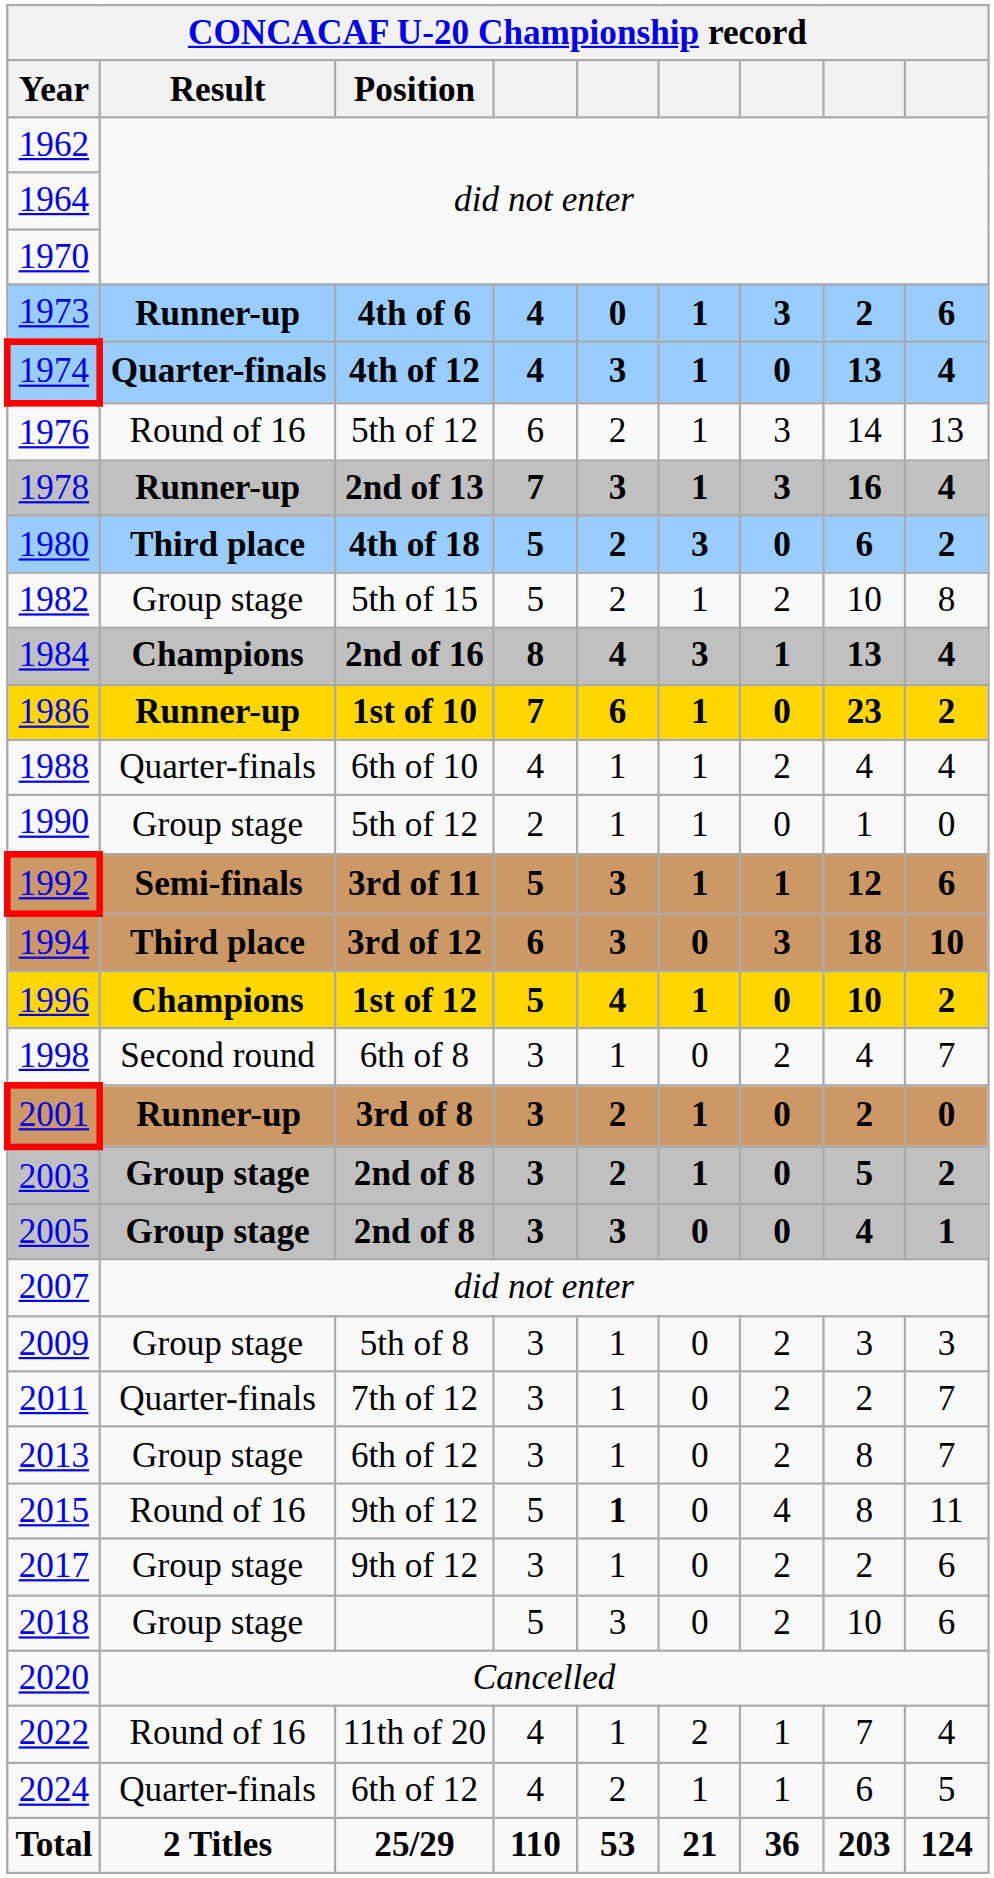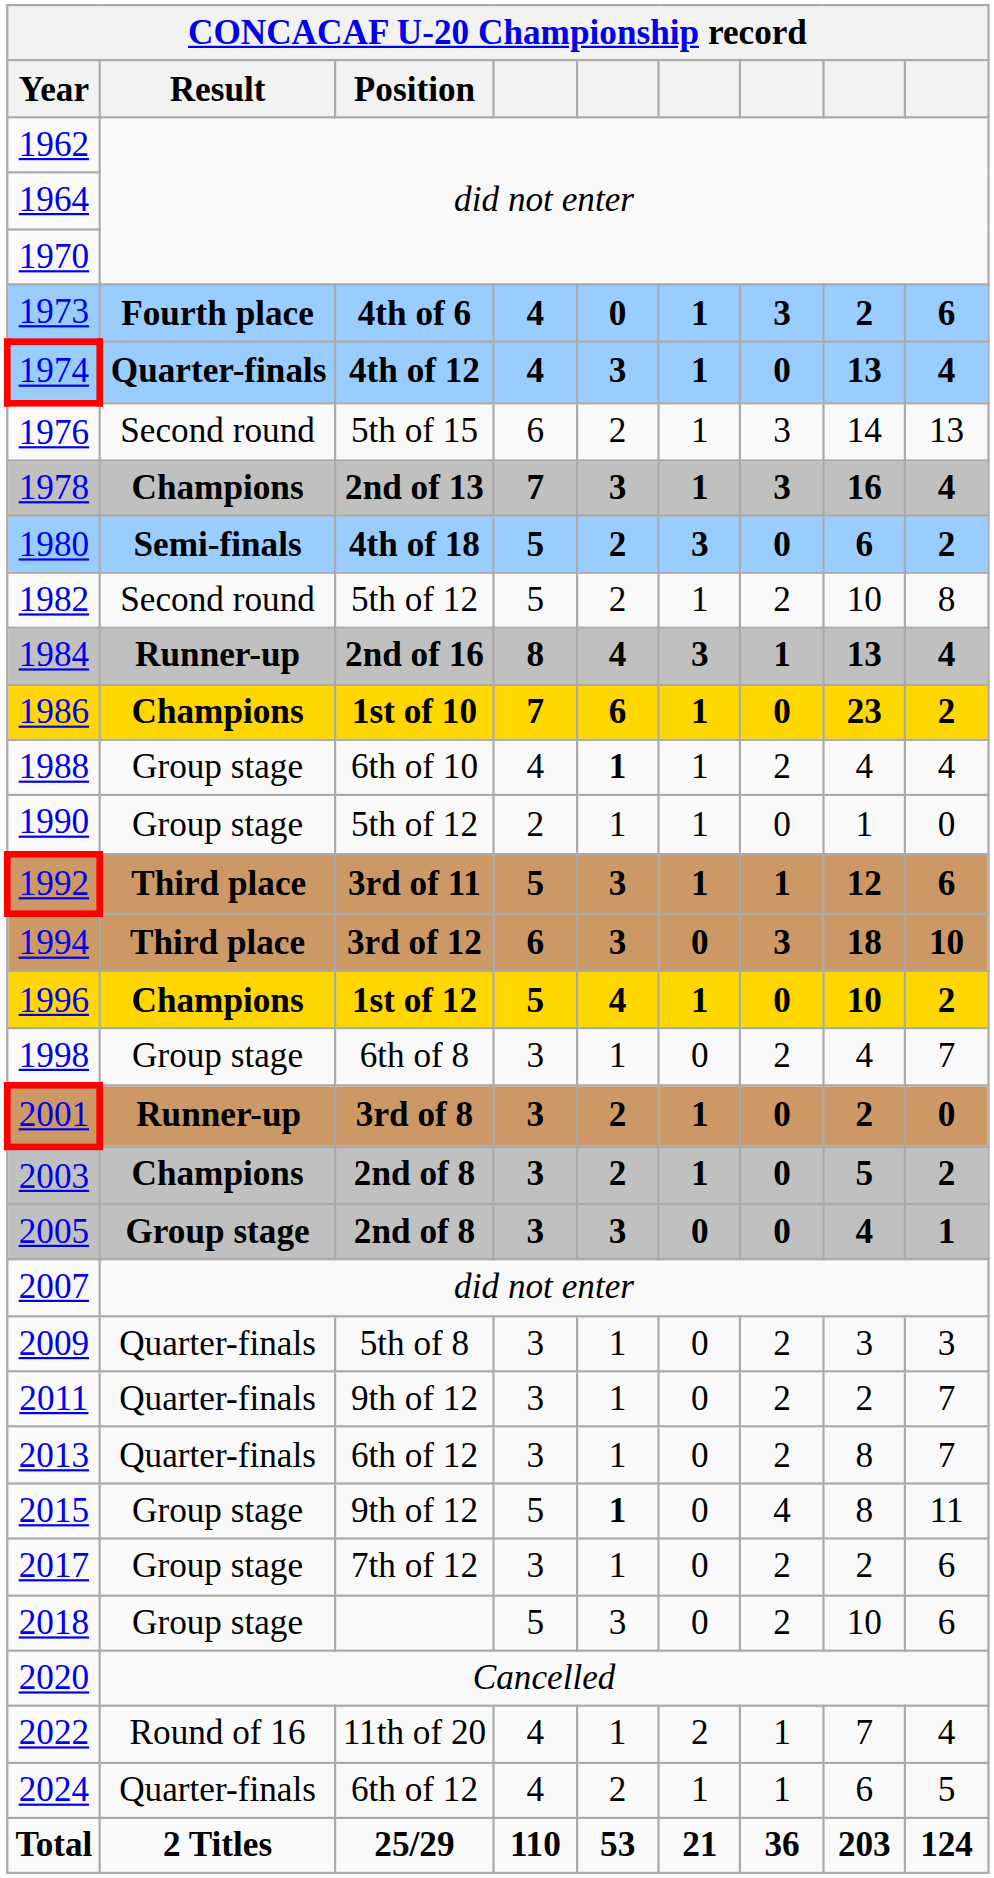1973 | Result: Runner-up -> Fourth place
1976 | Result: Round of 16 -> Second round
1976 | Position: 5th of 12 -> 5th of 15
1978 | Result: Runner-up -> Champions
1980 | Result: Third place -> Semi-finals
1982 | Result: Group stage -> Second round
1982 | Position: 5th of 15 -> 5th of 12
1984 | Result: Champions -> Runner-up
1986 | Result: Runner-up -> Champions
1988 | Result: Quarter-finals -> Group stage
1988 | column 5: normal -> bold
1992 | Result: Semi-finals -> Third place
1998 | Result: Second round -> Group stage
2003 | Result: Group stage -> Champions
2009 | Result: Group stage -> Quarter-finals
2011 | Position: 7th of 12 -> 9th of 12
2013 | Result: Group stage -> Quarter-finals
2015 | Result: Round of 16 -> Group stage
2017 | Position: 9th of 12 -> 7th of 12
